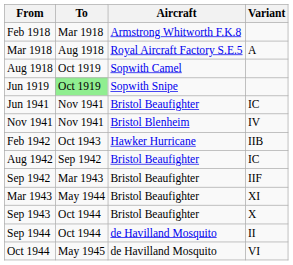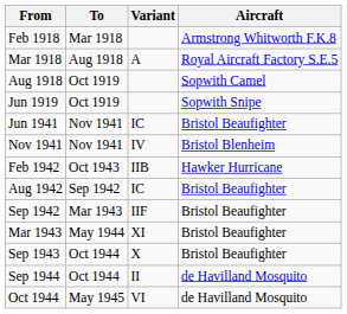columns swapped: Aircraft <-> Variant
Jun 1919 | To: lightgreen background -> no background
